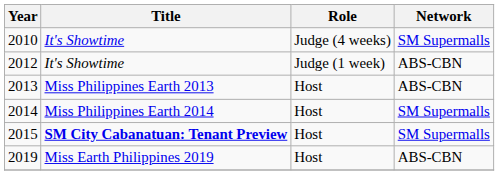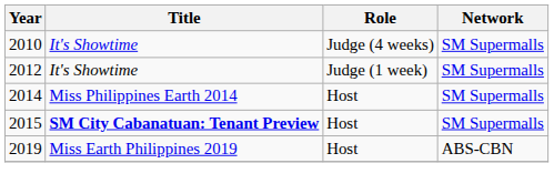2012 | Network: ABS-CBN -> SM Supermalls
- row: 2013 | Miss Philippines Earth 2013 | Host | ABS-CBN
